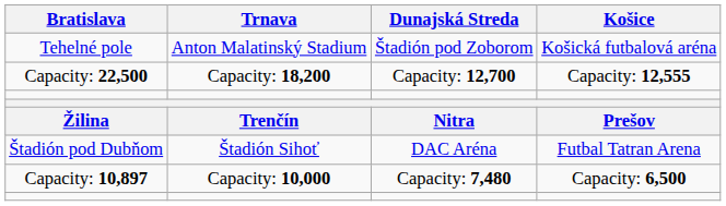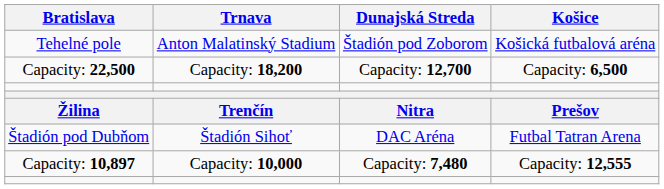Capacity: 22,500 | Košice: Capacity: 12,555 -> Capacity: 6,500
Capacity: 10,897 | Košice: Capacity: 6,500 -> Capacity: 12,555
